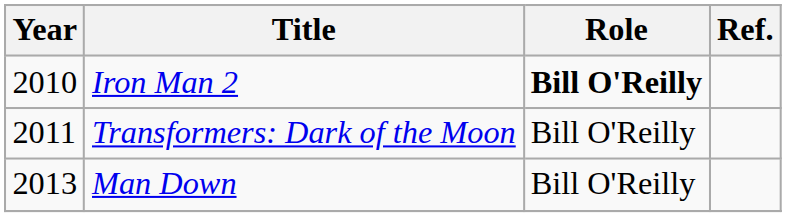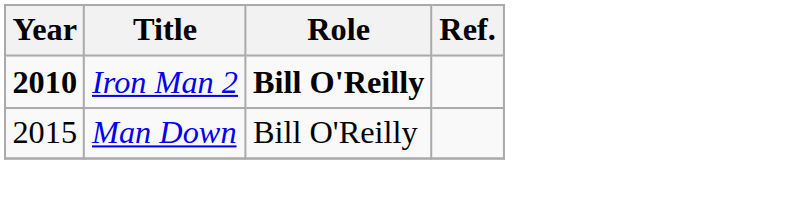Iron Man 2 | Year: normal -> bold
- row: 2011 | Transformers: Dark of the Moon | Bill O'Reilly
Man Down | Year: 2013 -> 2015
